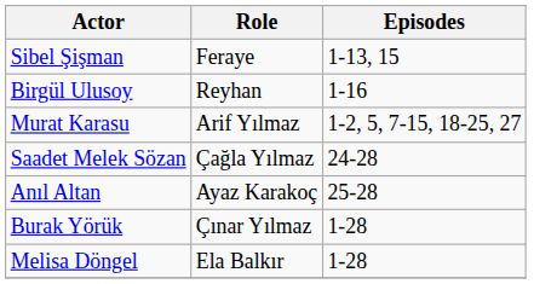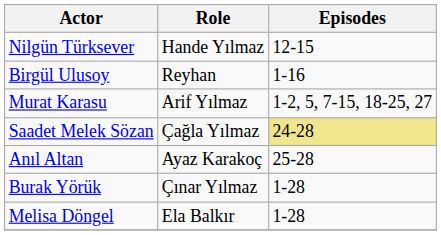+ row: Nilgün Türksever | Hande Yılmaz | 12-15
- row: Sibel Şişman | Feraye | 1-13, 15
Saadet Melek Sözan | Episodes: no background -> khaki background
